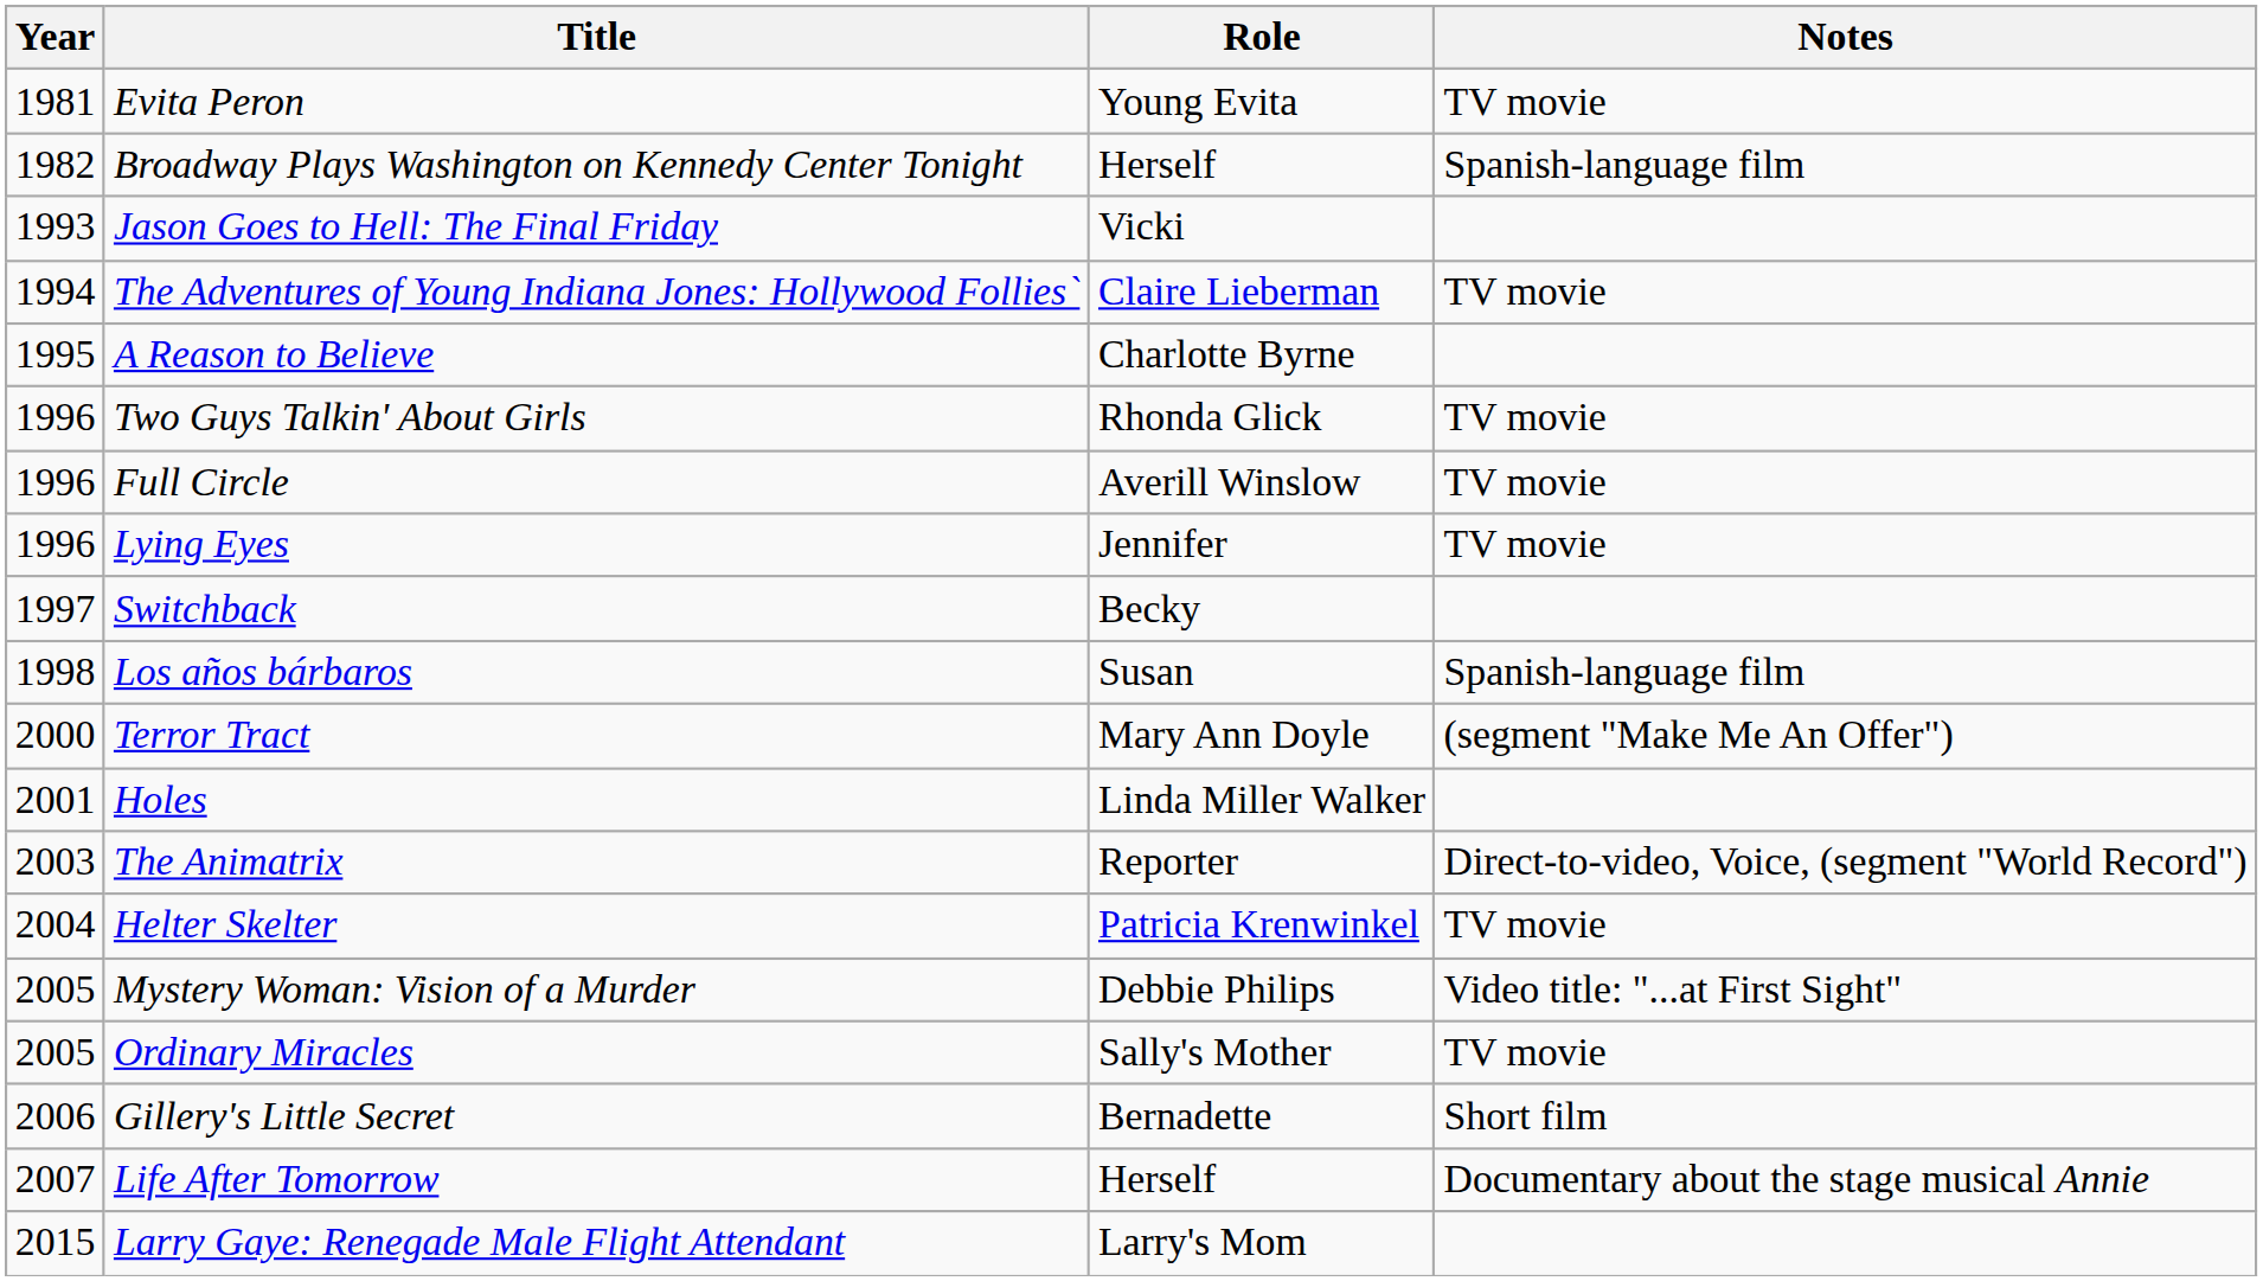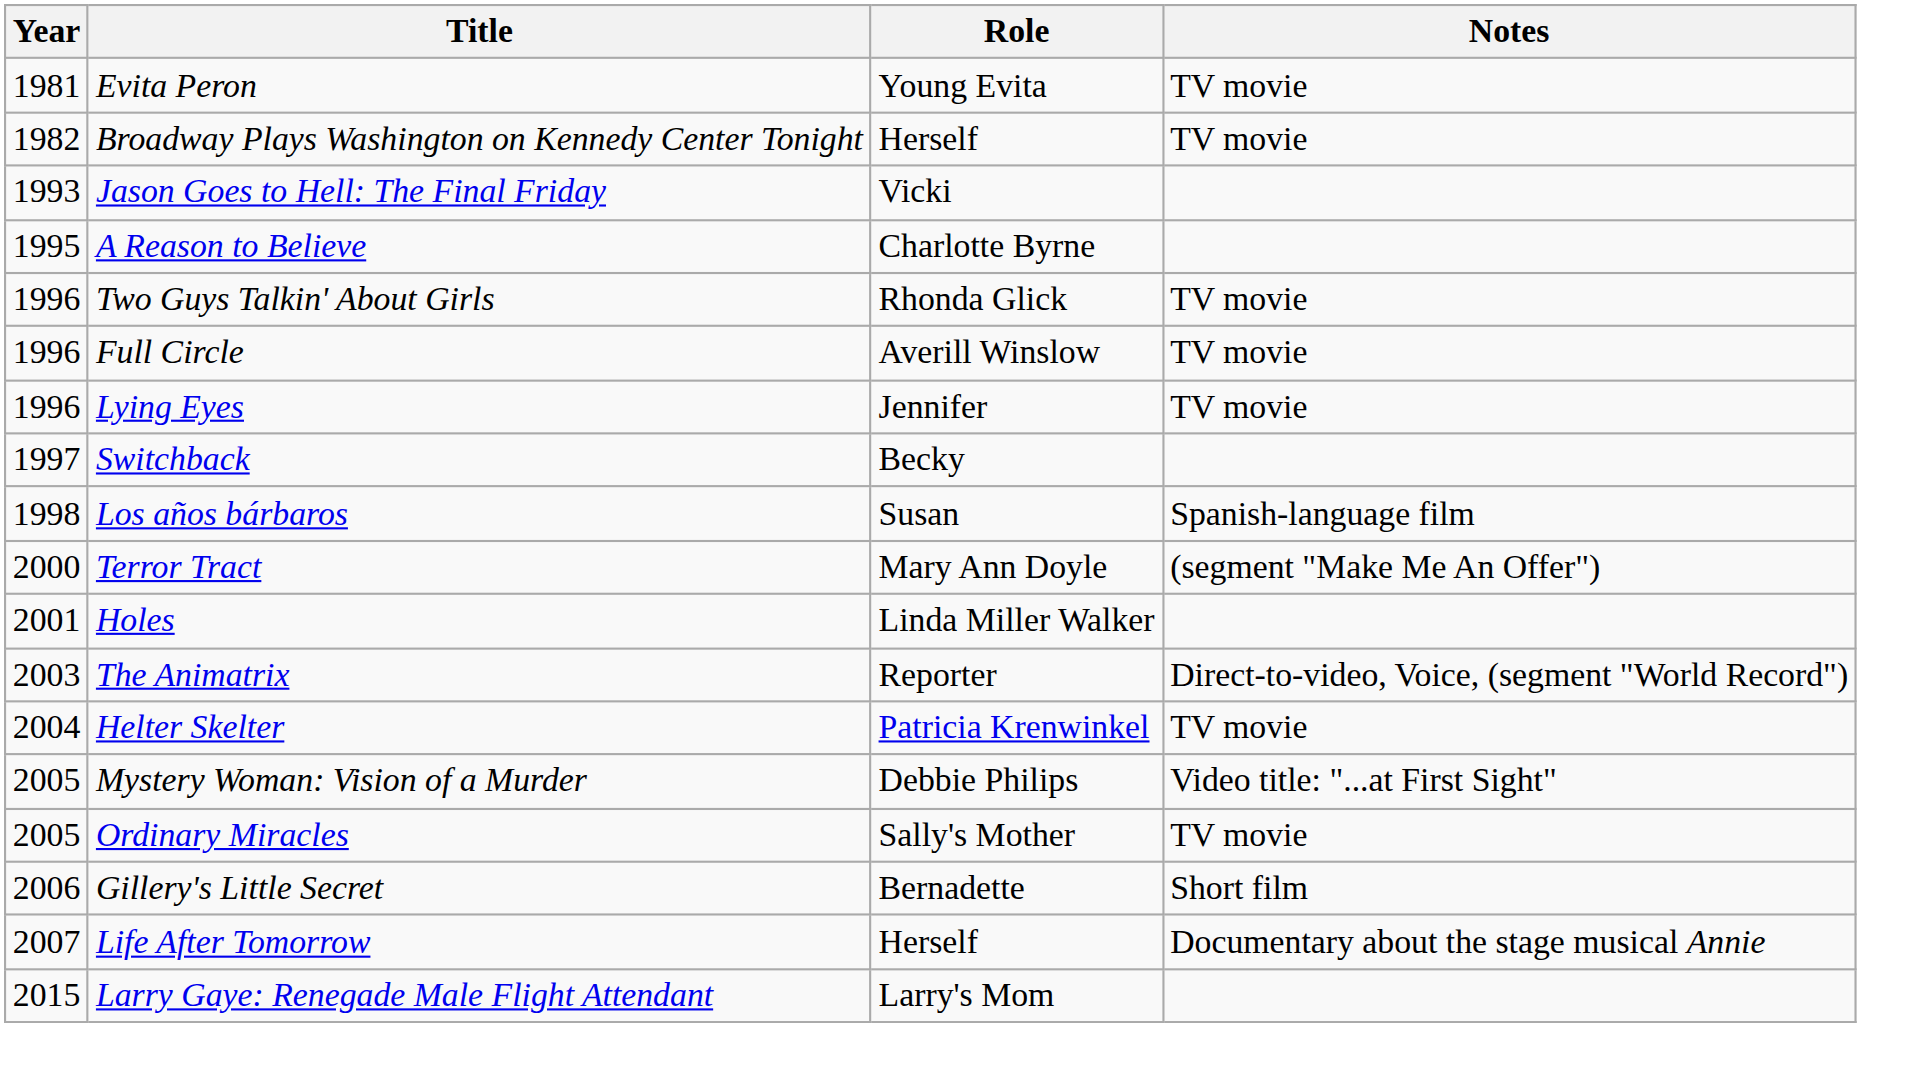Broadway Plays Washington on Kennedy Center Tonight | Notes: Spanish-language film -> TV movie
- row: 1994 | The Adventures of Young Indiana Jones: Hollywood Follies` | Claire Lieberman | TV movie
